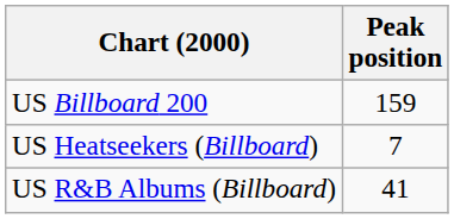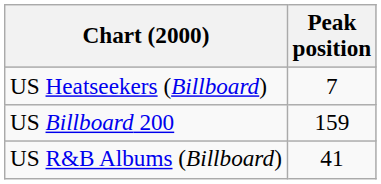rows swapped: US Billboard 200 <-> US Heatseekers (Billboard)
